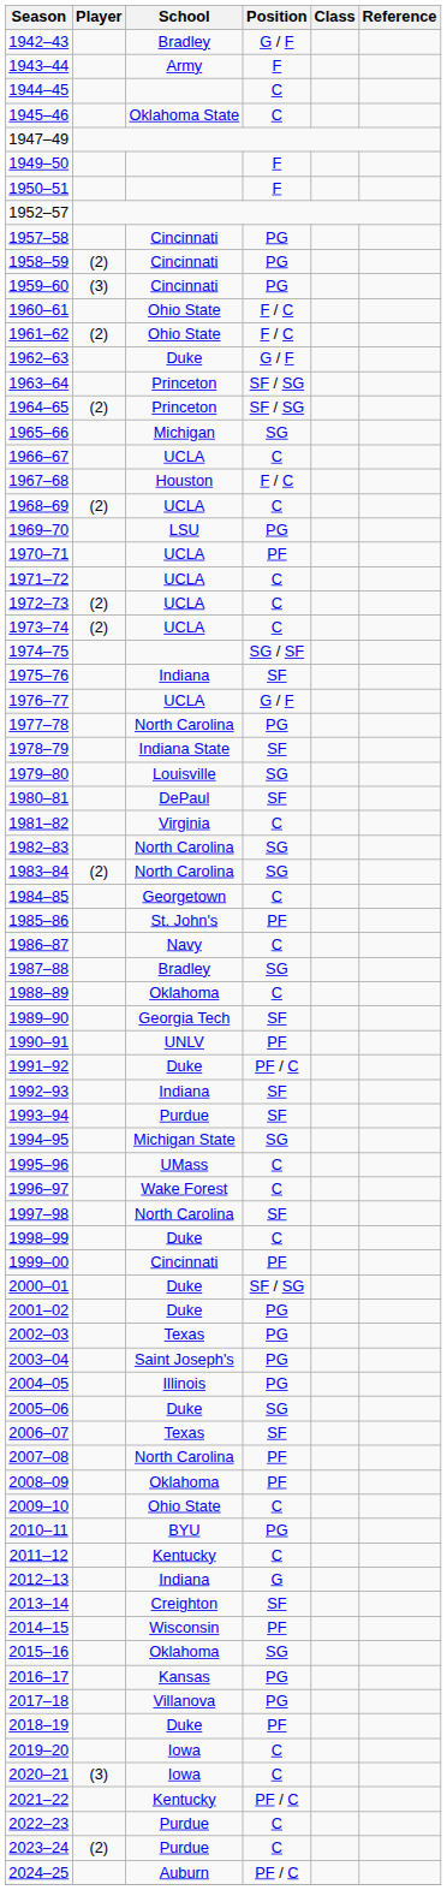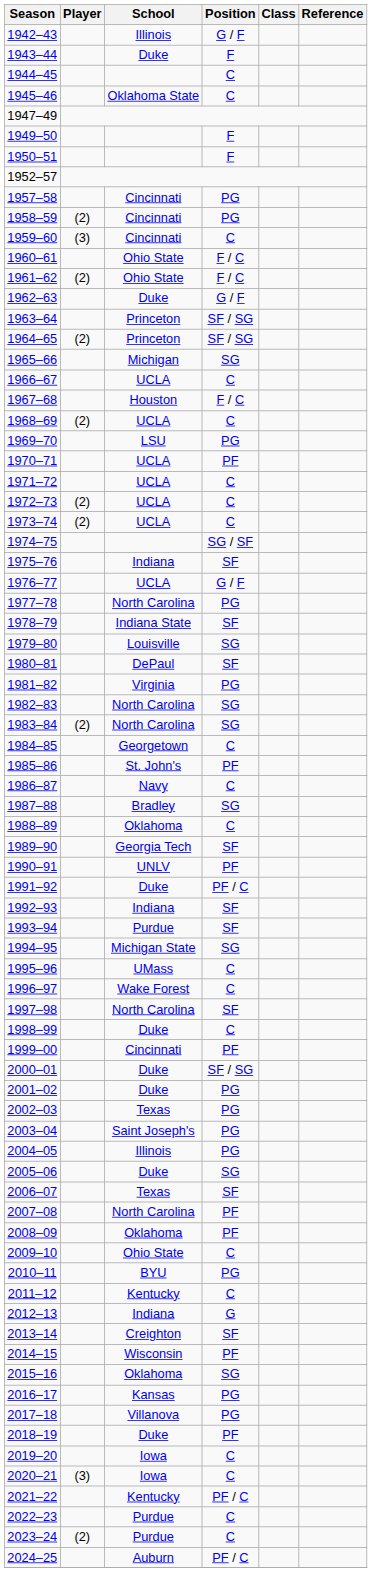1942–43 | School: Bradley -> Illinois
1943–44 | School: Army -> Duke
1959–60 | Position: PG -> C
1981–82 | Position: C -> PG
